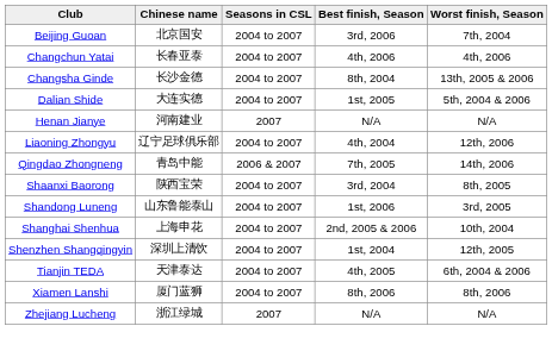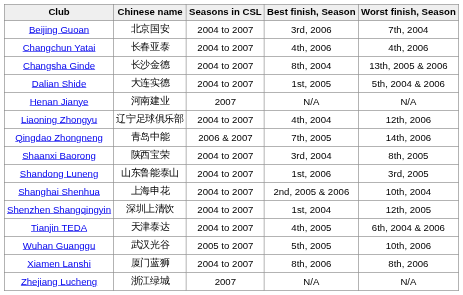+ row: Wuhan Guanggu | 武汉光谷 | 2005 to 2007 | 5th, 2005 | 10th, 2006
